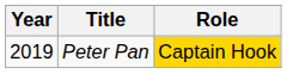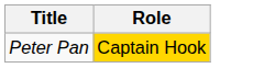- column: Year | 2019
